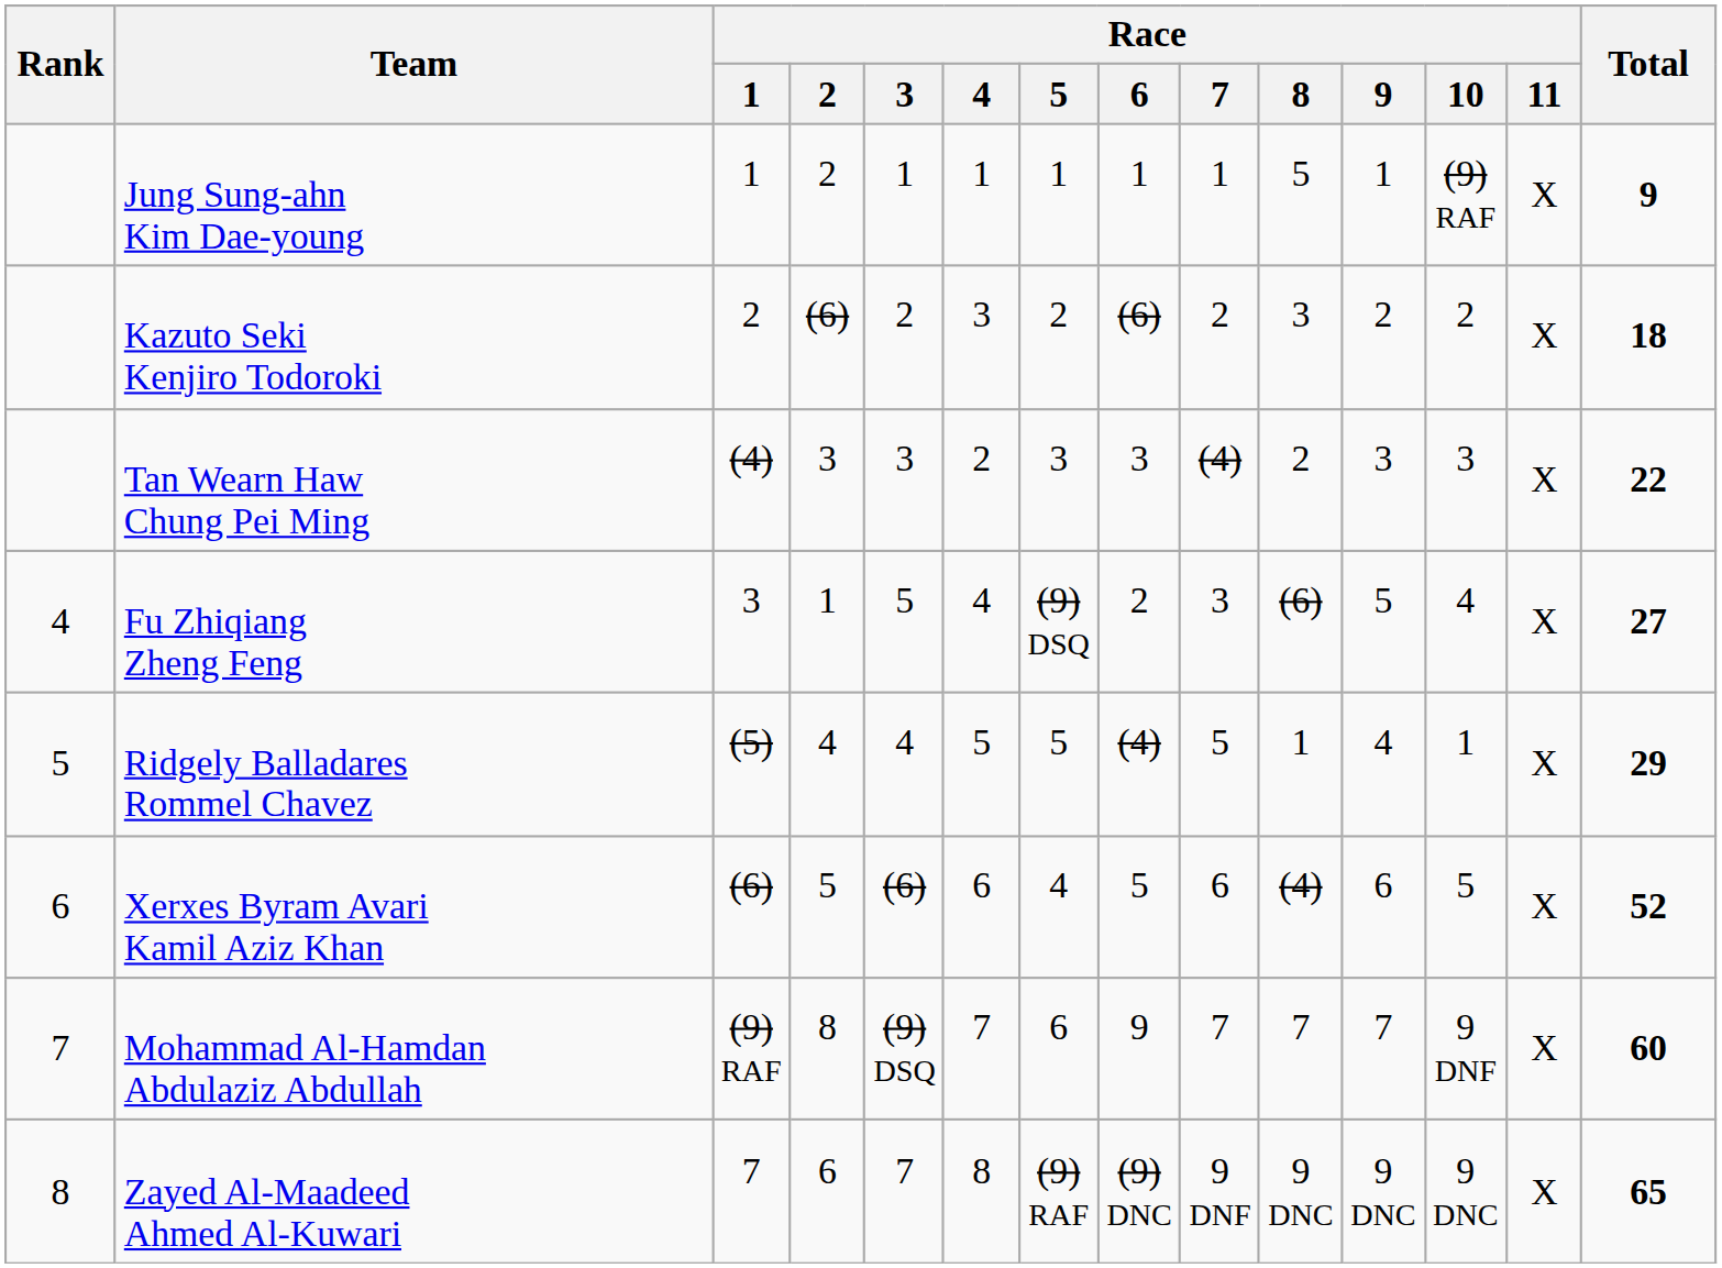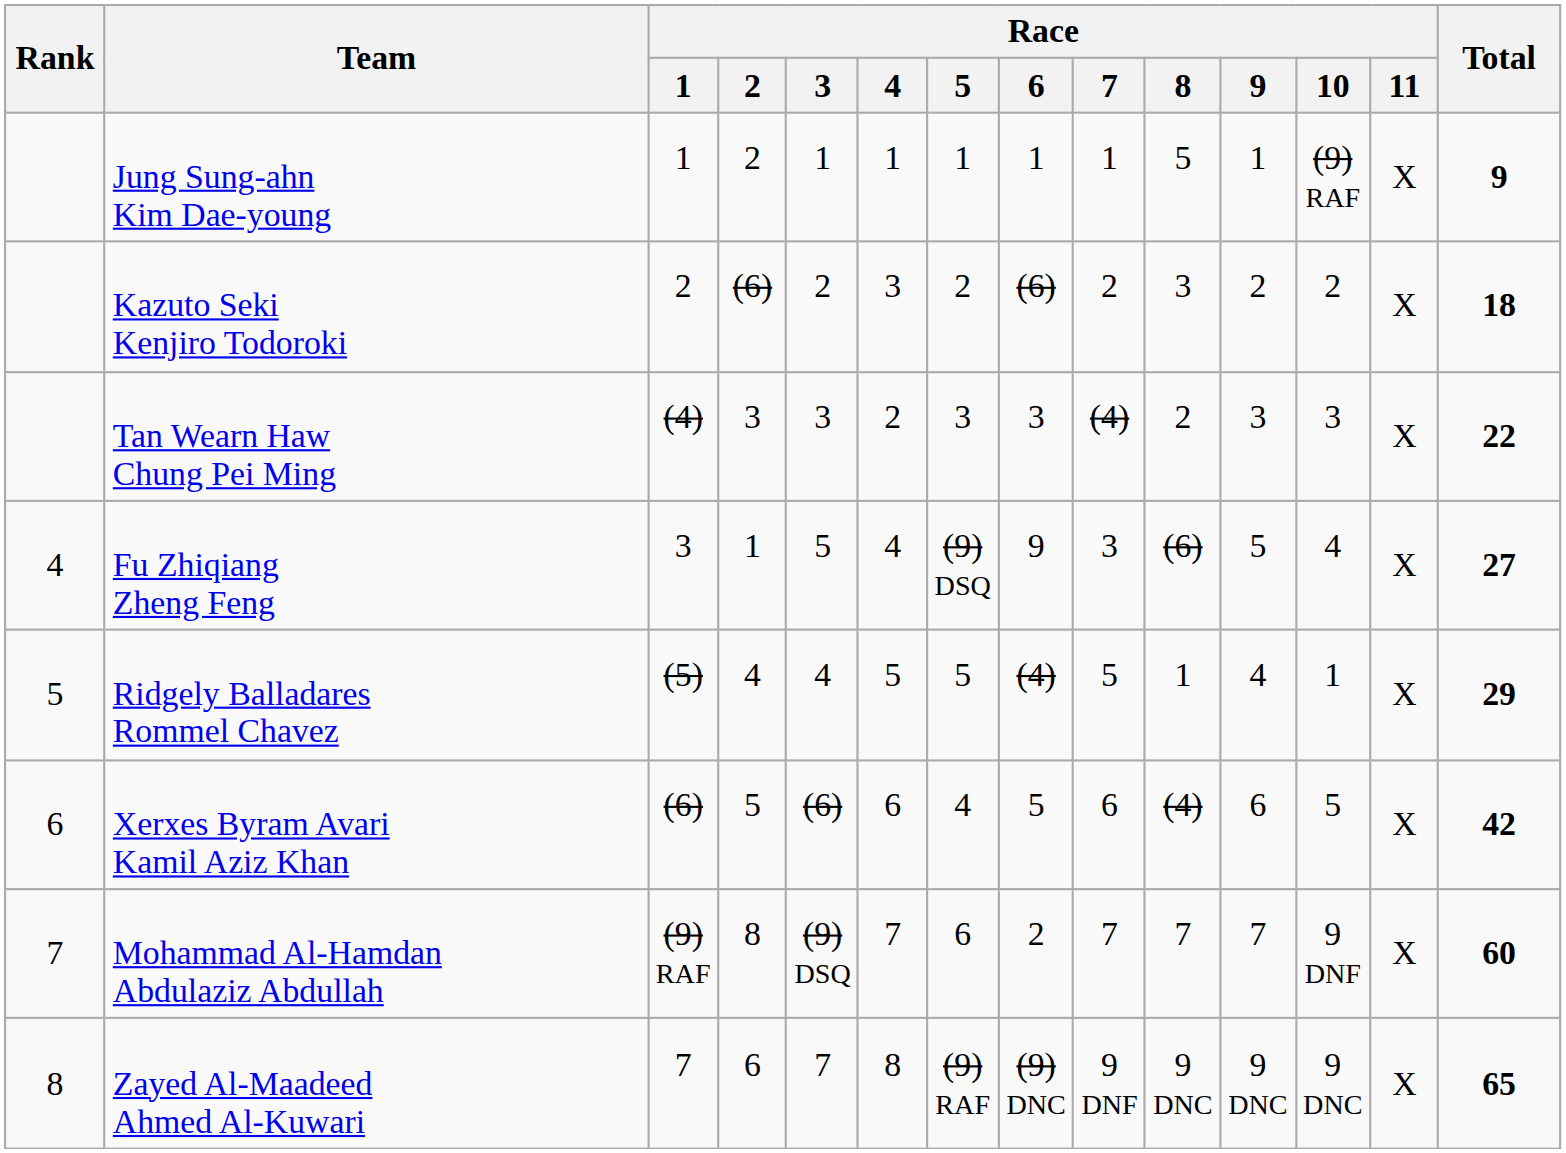Fu Zhiqiang Zheng Feng | Race / 6: 2 -> 9
Xerxes Byram Avari Kamil Aziz Khan | Total: 52 -> 42
Mohammad Al-Hamdan Abdulaziz Abdullah | Race / 6: 9 -> 2
